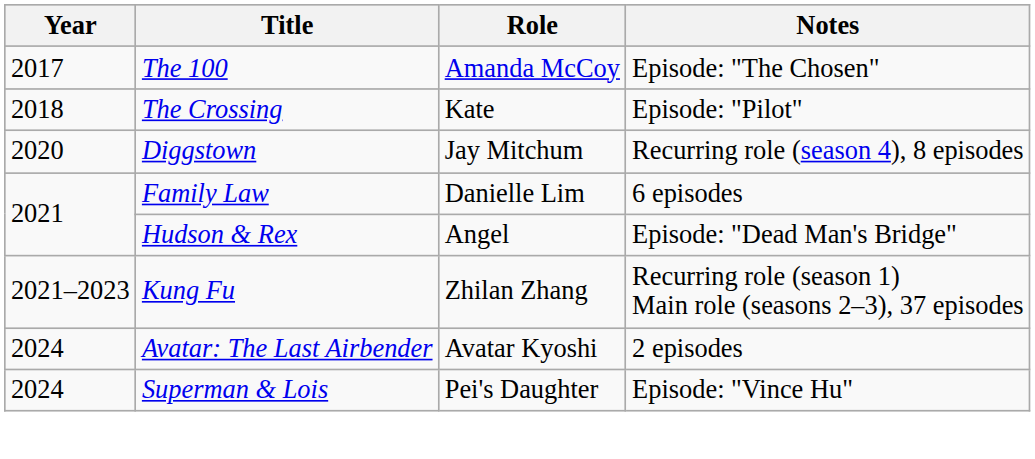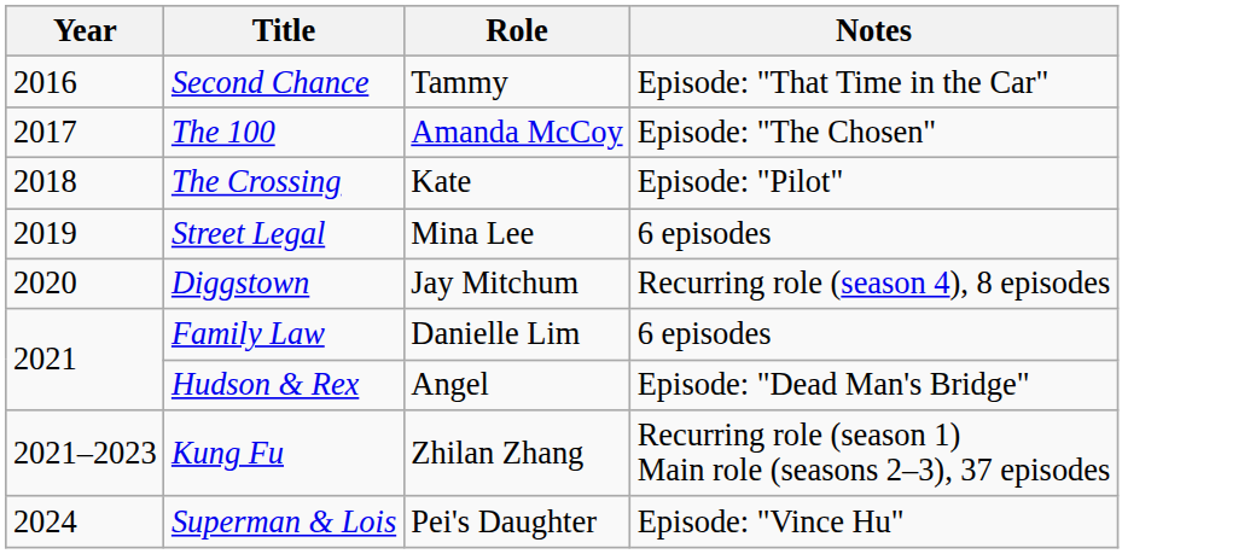+ row: 2016 | Second Chance | Tammy | Episode: "That Time in the Car"
+ row: 2019 | Street Legal | Mina Lee | 6 episodes
- row: 2024 | Avatar: The Last Airbender | Avatar Kyoshi | 2 episodes
